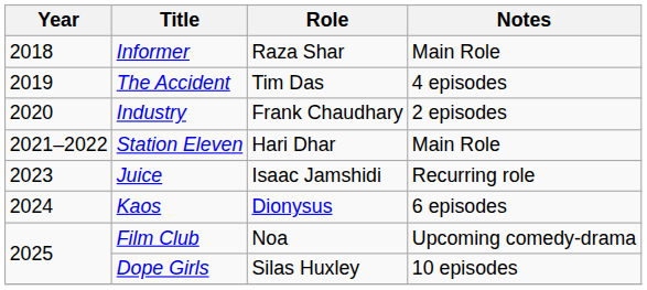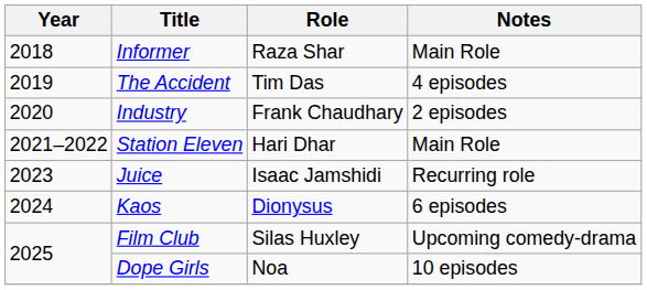Film Club | Role: Noa -> Silas Huxley
Dope Girls | Role: Silas Huxley -> Noa
